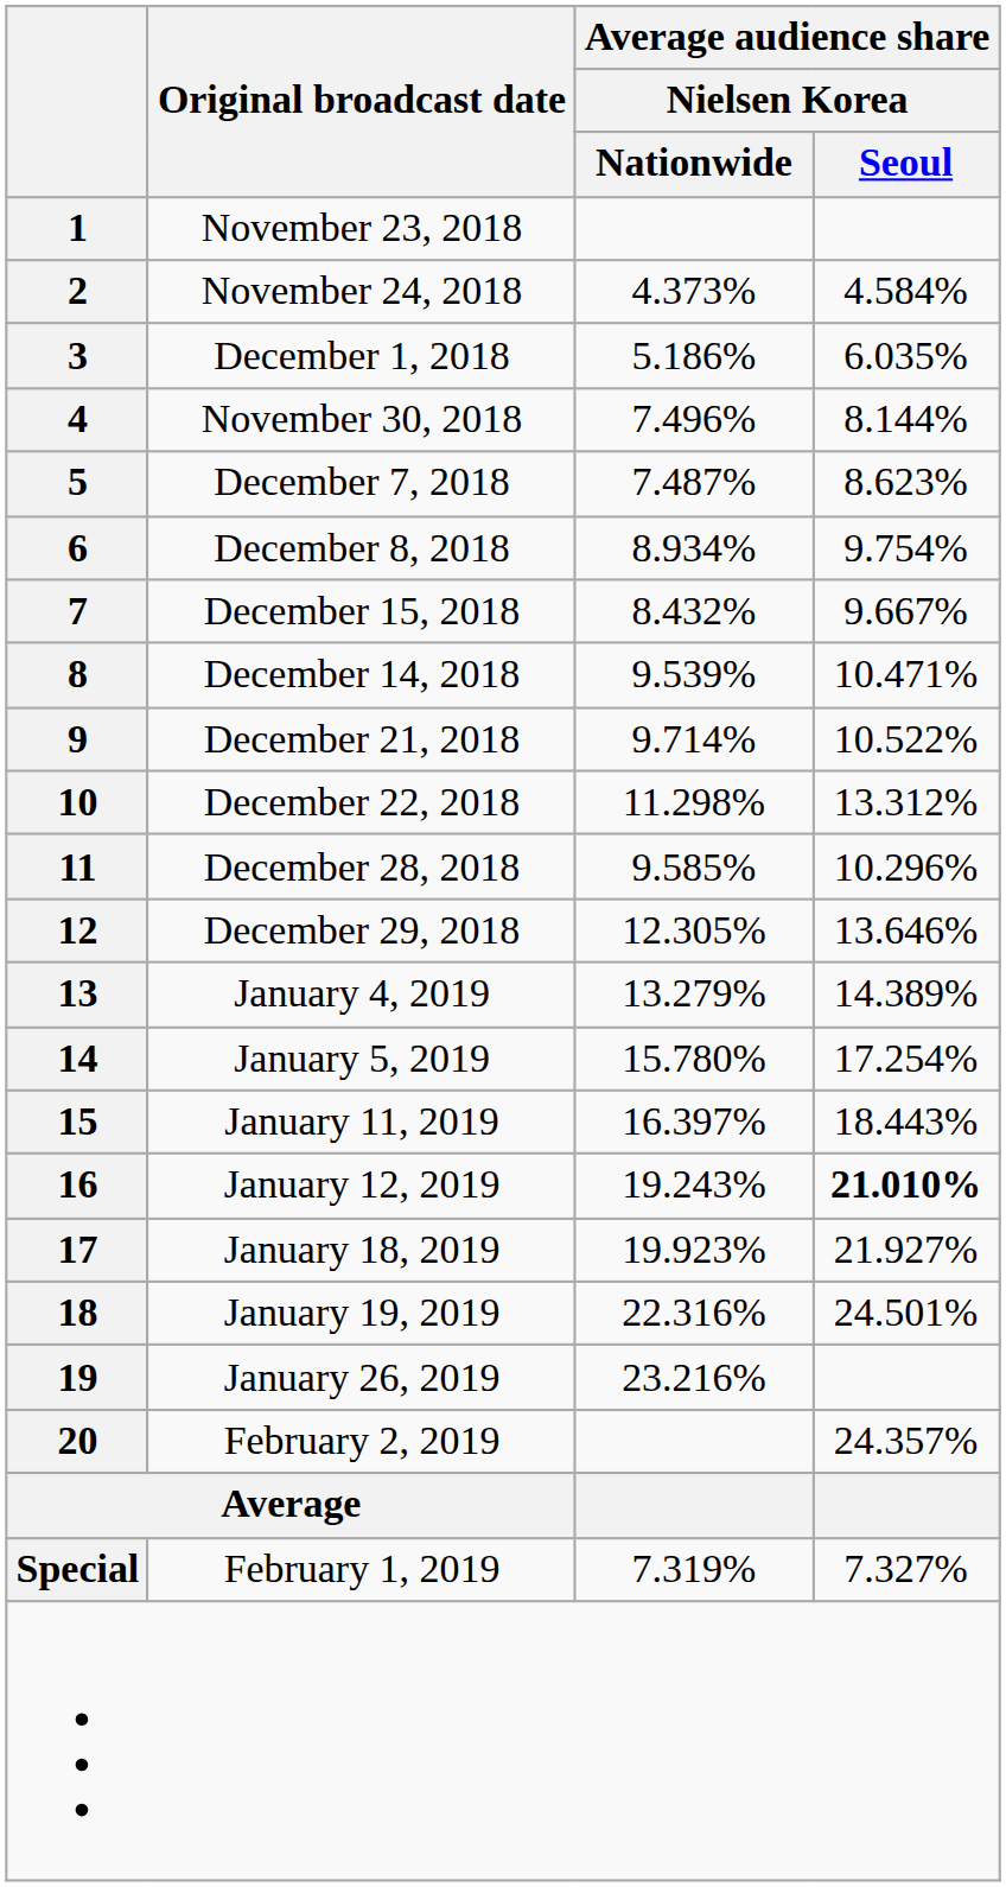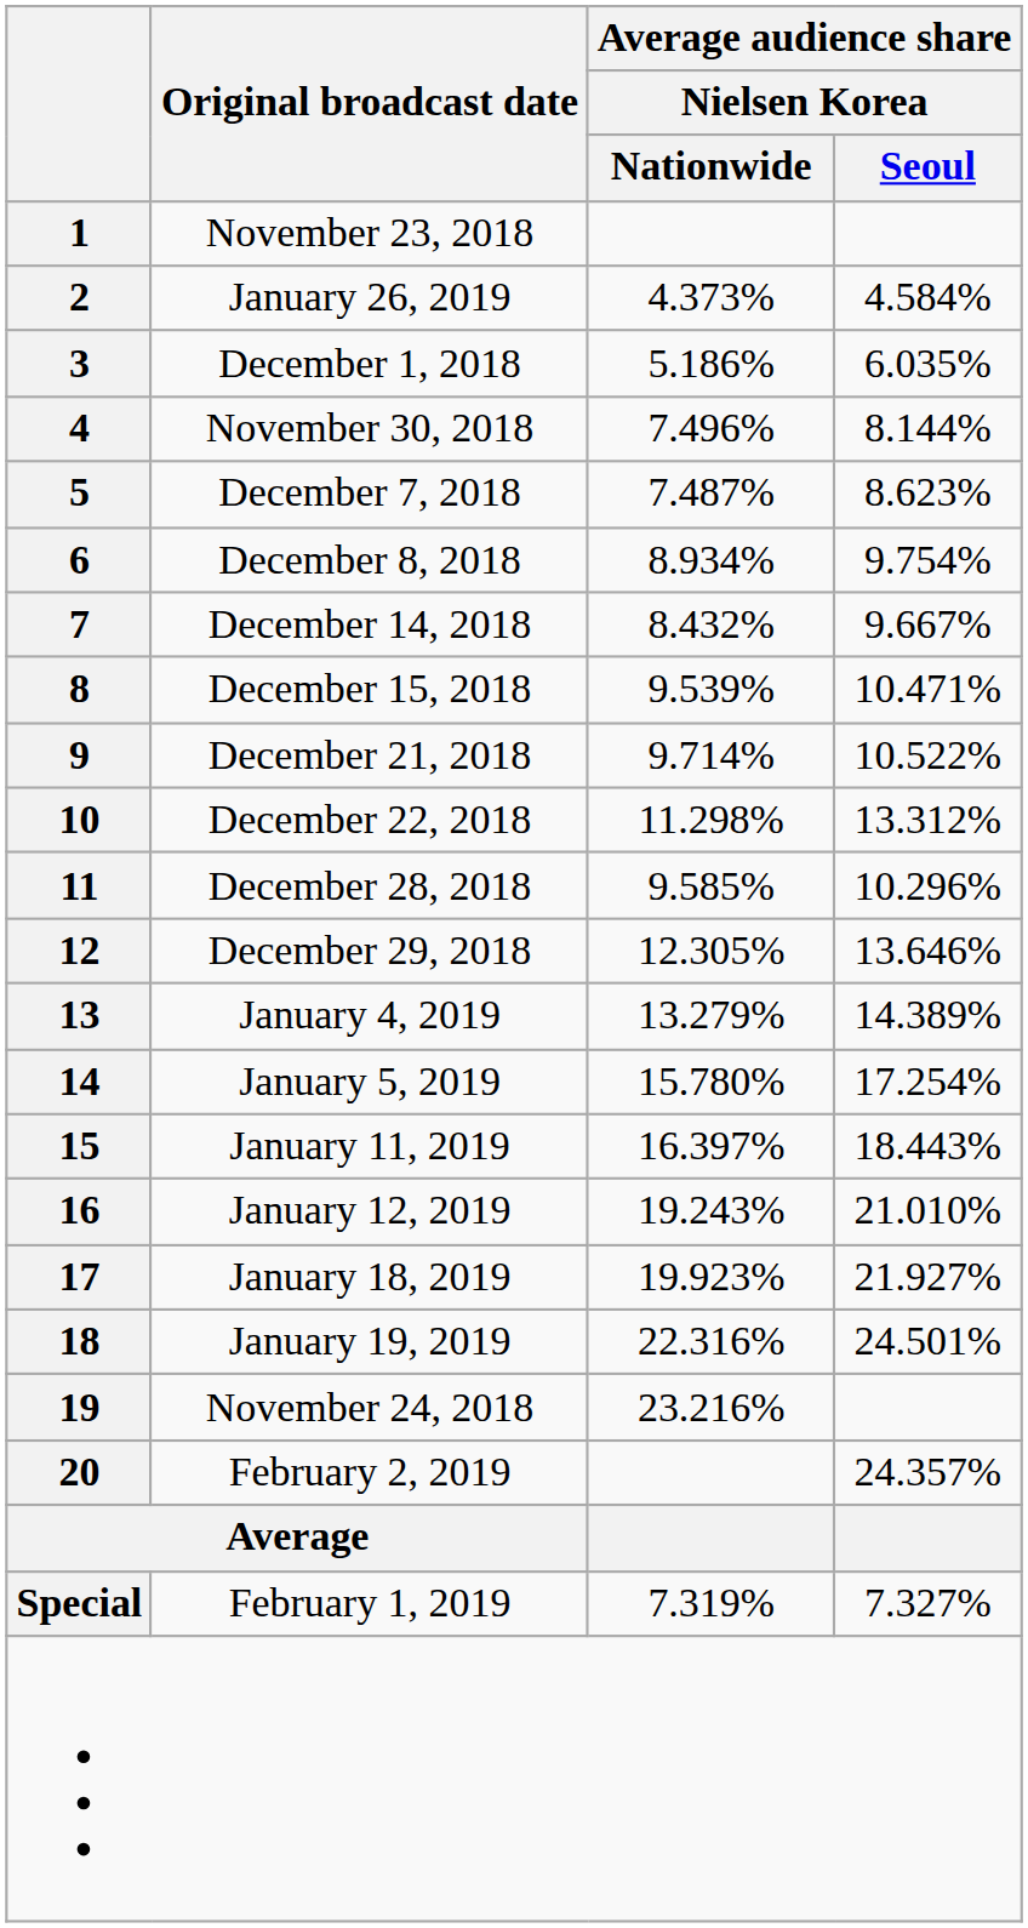2 | Original broadcast date: November 24, 2018 -> January 26, 2019
7 | Original broadcast date: December 15, 2018 -> December 14, 2018
8 | Original broadcast date: December 14, 2018 -> December 15, 2018
16 | Average audience share / Nielsen Korea / Seoul: bold -> normal
19 | Original broadcast date: January 26, 2019 -> November 24, 2018
